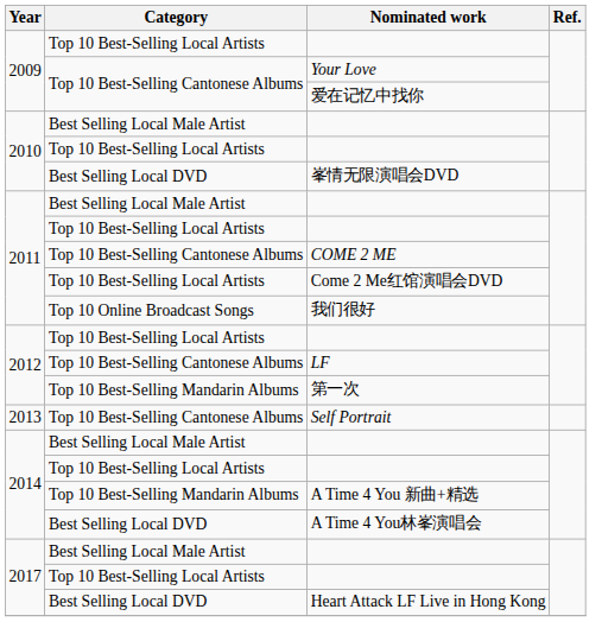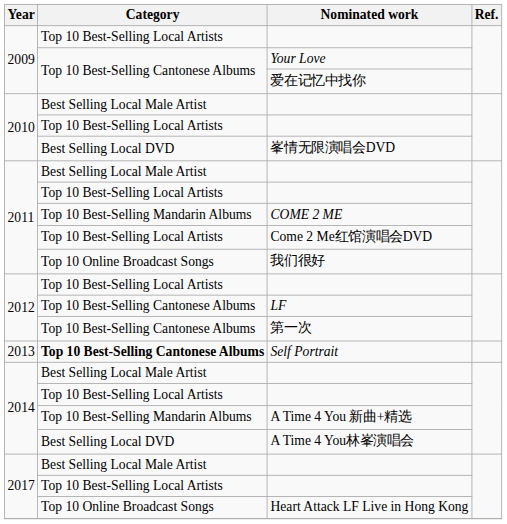COME 2 ME | Category: Top 10 Best-Selling Cantonese Albums -> Top 10 Best-Selling Mandarin Albums
第一次 | Category: Top 10 Best-Selling Mandarin Albums -> Top 10 Best-Selling Cantonese Albums
Self Portrait | Category: normal -> bold
Heart Attack LF Live in Hong Kong | Category: Best Selling Local DVD -> Top 10 Online Broadcast Songs
